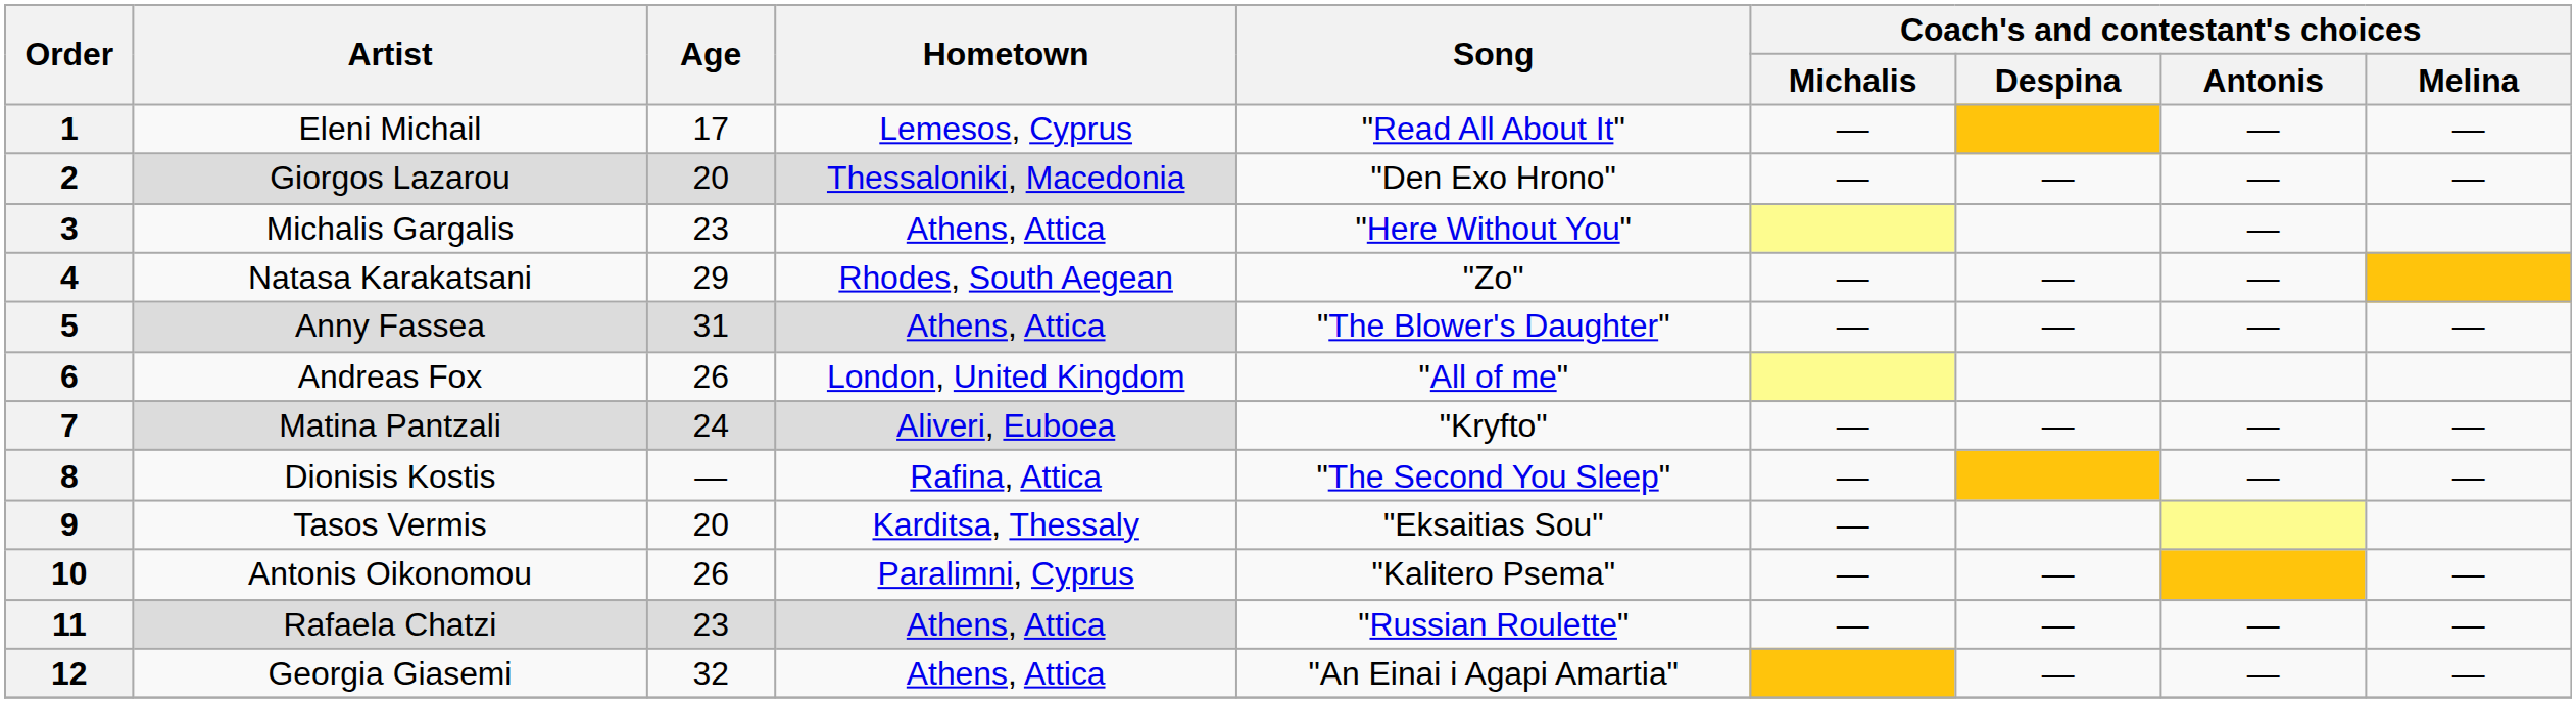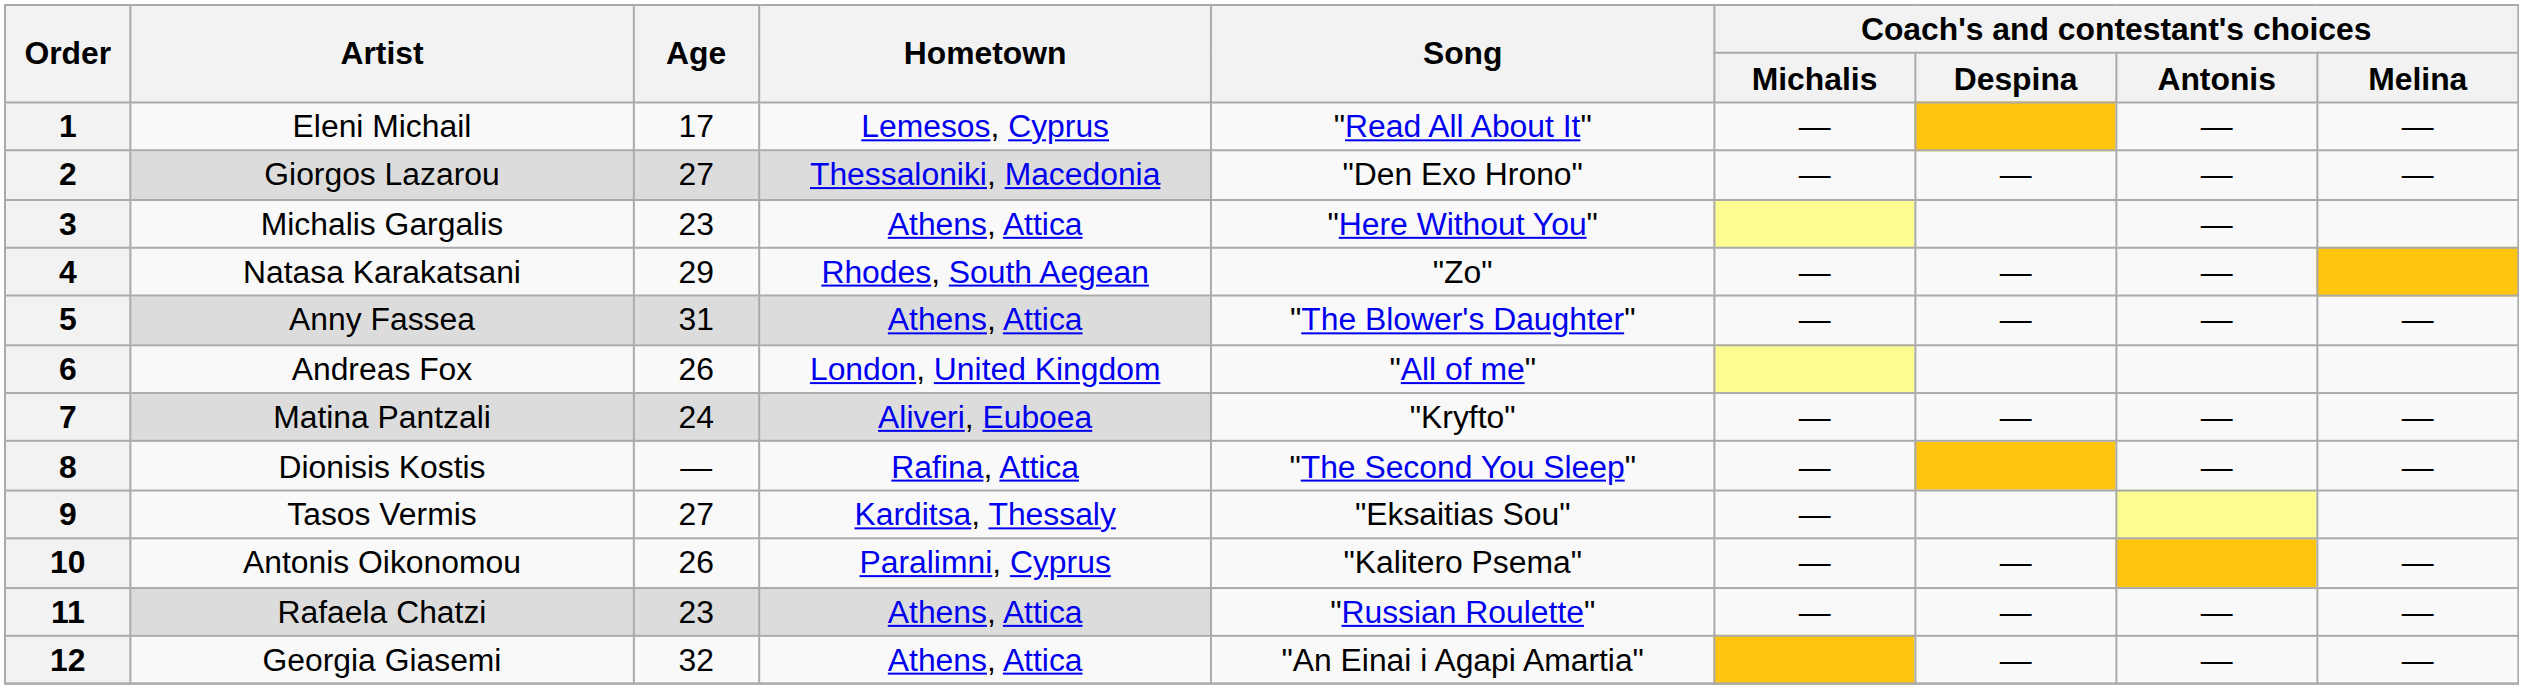2 | Age: 20 -> 27
9 | Age: 20 -> 27
